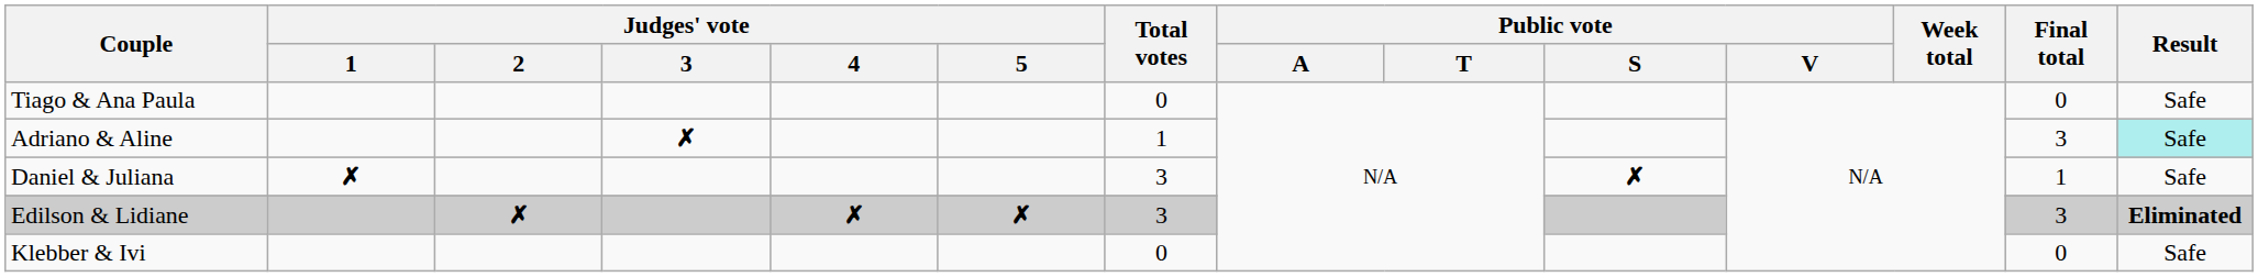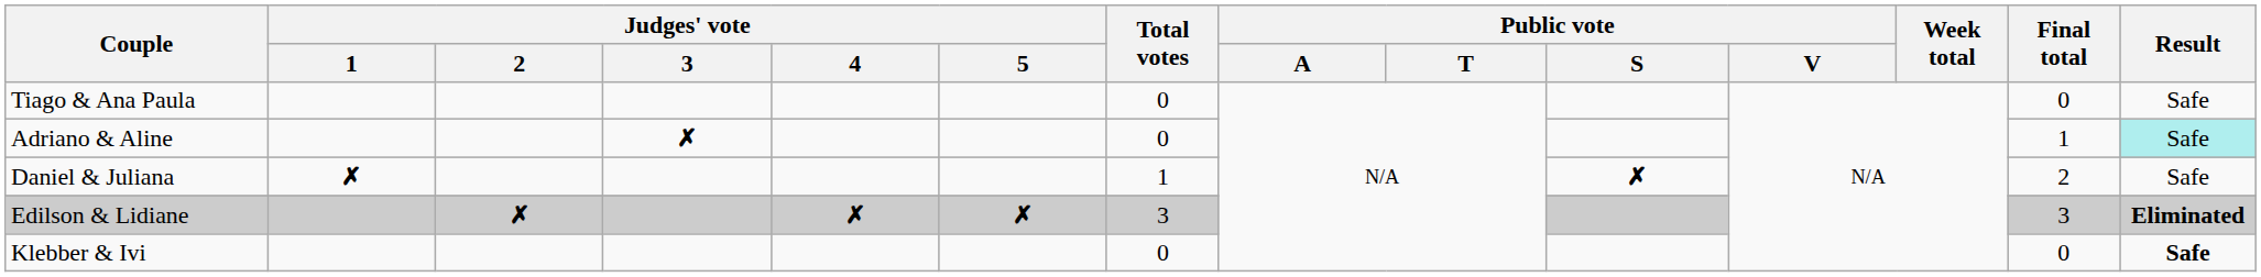Adriano & Aline | Total votes: 1 -> 0
Adriano & Aline | Final total: 3 -> 1
Daniel & Juliana | Total votes: 3 -> 1
Daniel & Juliana | Final total: 1 -> 2
Klebber & Ivi | Result: normal -> bold
